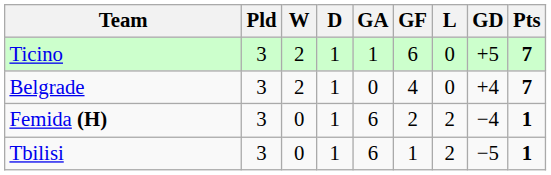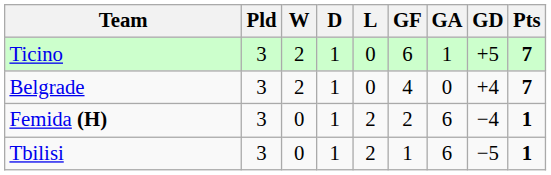columns swapped: L <-> GA
